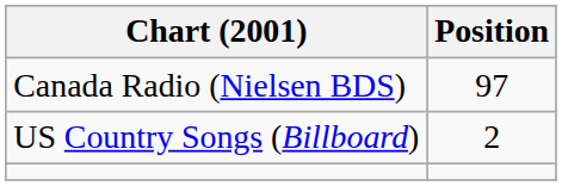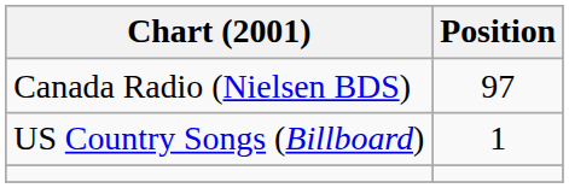US Country Songs (Billboard) | Position: 2 -> 1
